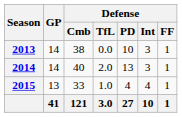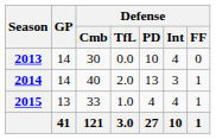2013 | Defense / Cmb: 38 -> 30
2013 | Defense / Int: 3 -> 4
2013 | Defense / FF: 1 -> 0
